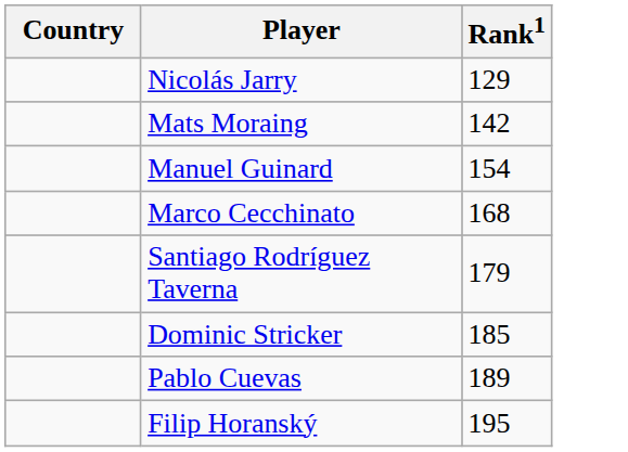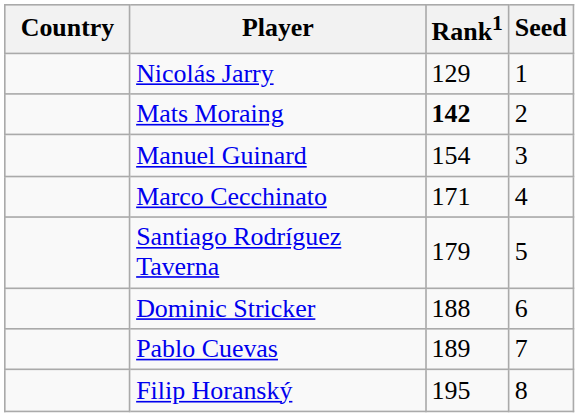+ column: Seed | 1 | 2 | 3 | 4 | 5 | 6 | 7 | 8
Mats Moraing | Rank1: normal -> bold
Marco Cecchinato | Rank1: 168 -> 171
Dominic Stricker | Rank1: 185 -> 188
